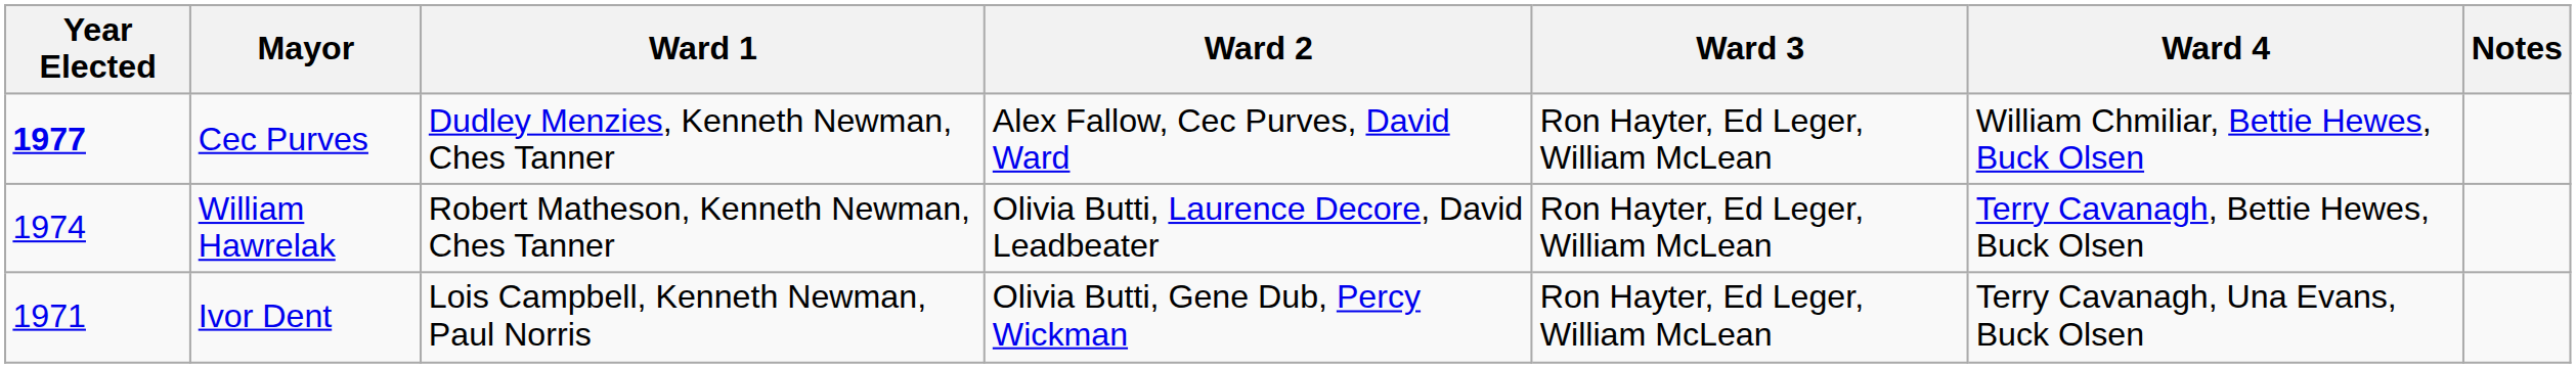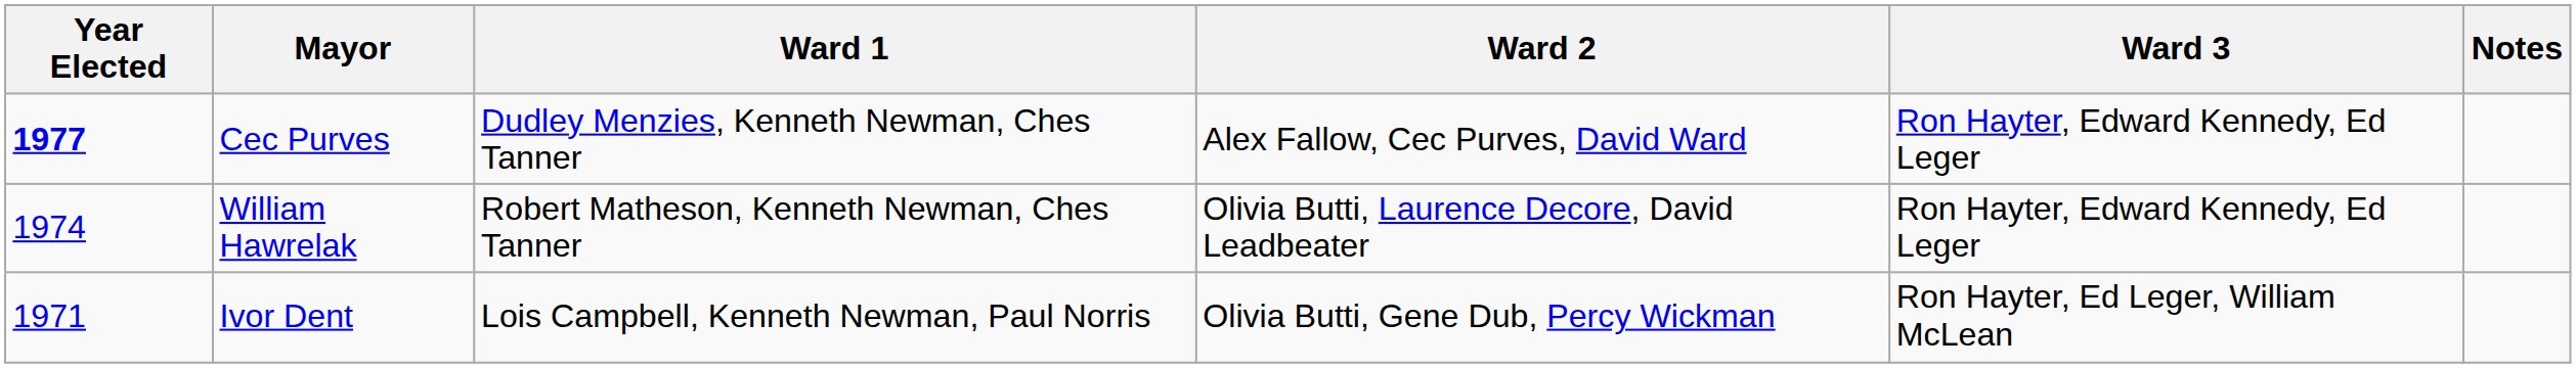- column: Ward 4 | William Chmiliar, Bettie Hewes, Buck Olsen | Terry Cavanagh, Bettie Hewes, Buck Olsen | Terry Cavanagh, Una Evans, Buck Olsen
Cec Purves | Ward 3: Ron Hayter, Ed Leger, William McLean -> Ron Hayter, Edward Kennedy, Ed Leger
William Hawrelak | Ward 3: Ron Hayter, Ed Leger, William McLean -> Ron Hayter, Edward Kennedy, Ed Leger
